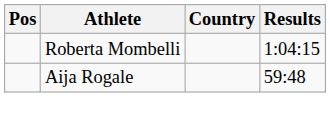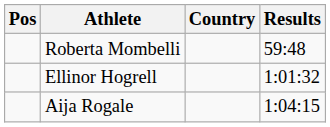Roberta Mombelli | Results: 1:04:15 -> 59:48
+ row: Ellinor Hogrell | 1:01:32
Aija Rogale | Results: 59:48 -> 1:04:15
